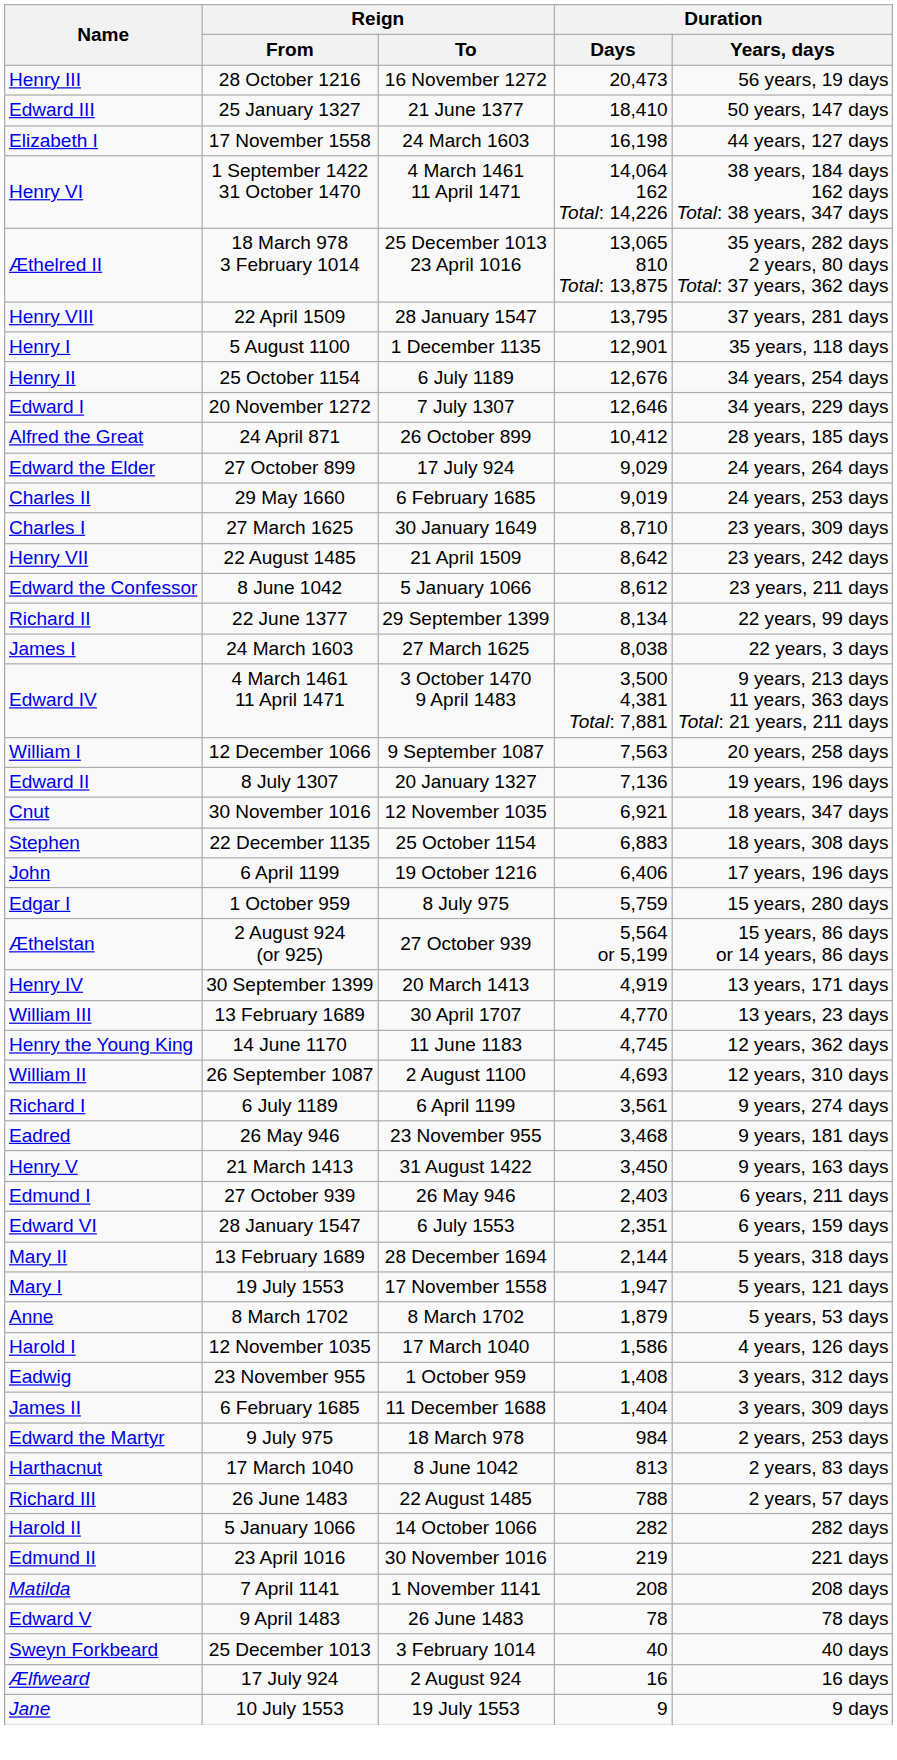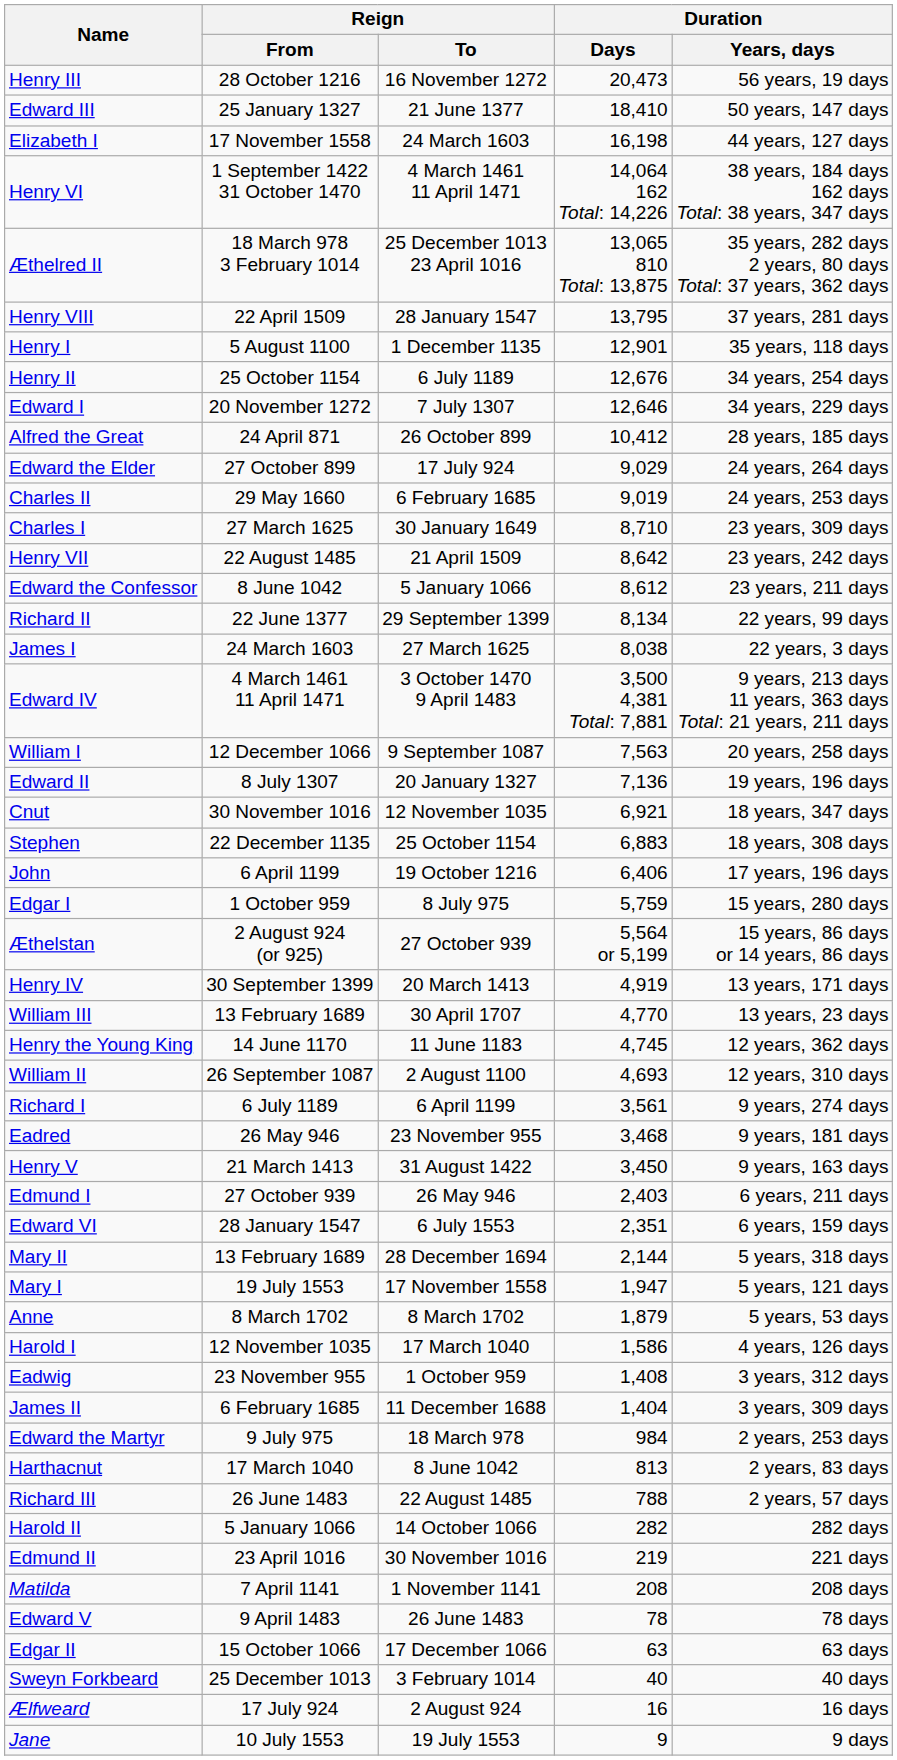+ row: Edgar II | 15 October 1066 | 17 December 1066 | 63 | 63 days
